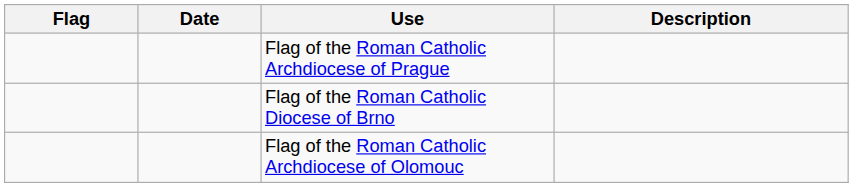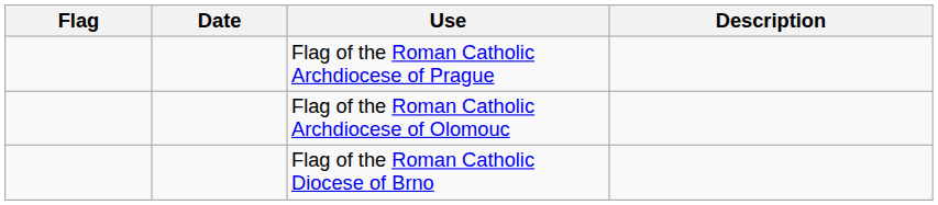rows swapped: Flag of the Roman Catholic Archdiocese of Olomouc <-> Flag of the Roman Catholic Diocese of Brno
